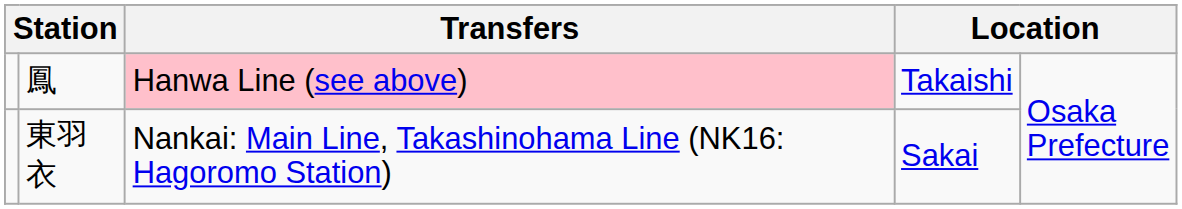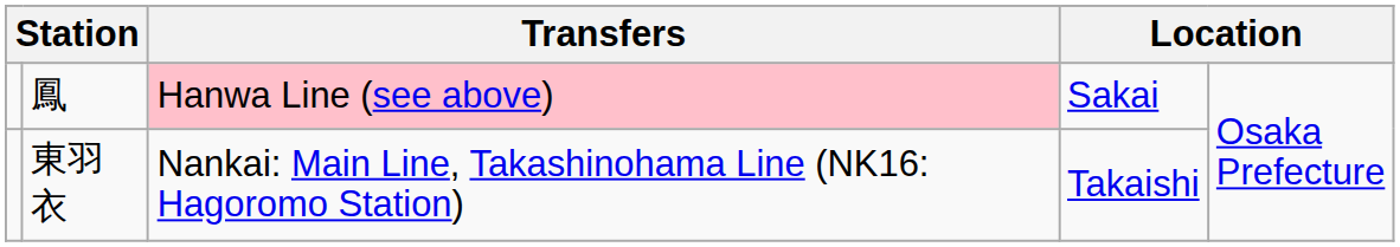鳳 | column 4: Takaishi -> Sakai
東羽衣 | column 4: Sakai -> Takaishi
